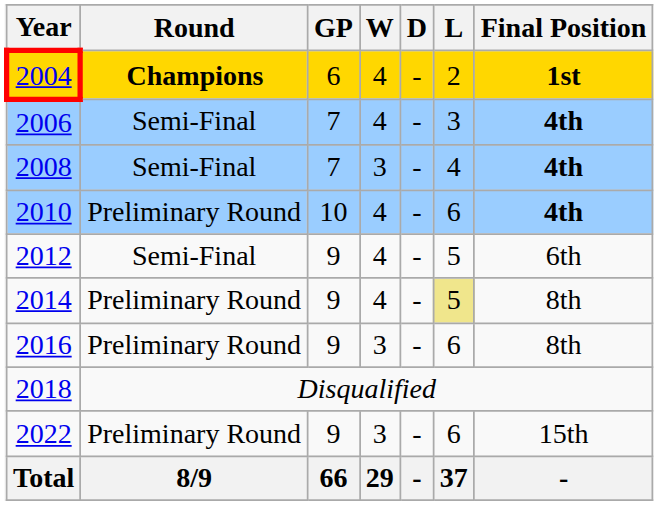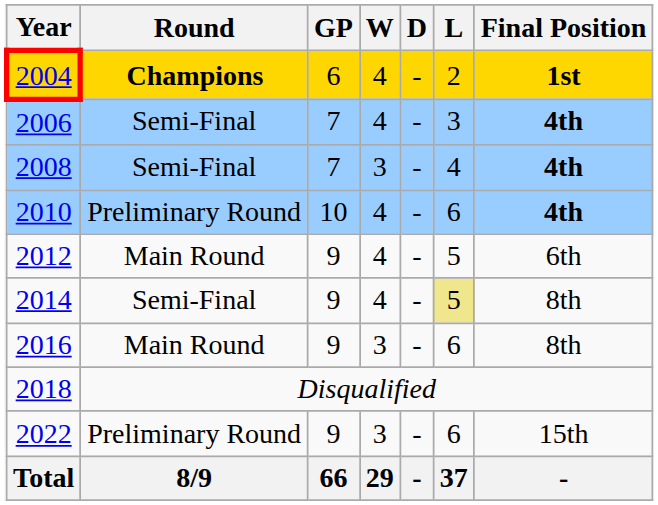2012 | Round: Semi-Final -> Main Round
2014 | Round: Preliminary Round -> Semi-Final
2016 | Round: Preliminary Round -> Main Round
